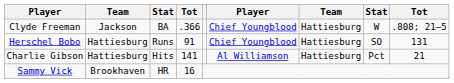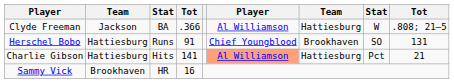Clyde Freeman | column 6: Chief Youngblood -> Al Williamson
Herschel Bobo | column 7: Hattiesburg -> Brookhaven
Charlie Gibson | column 6: no background -> lightsalmon background
